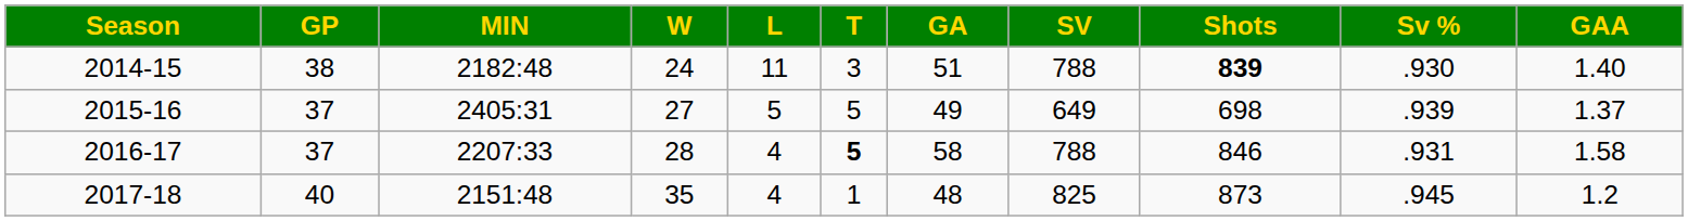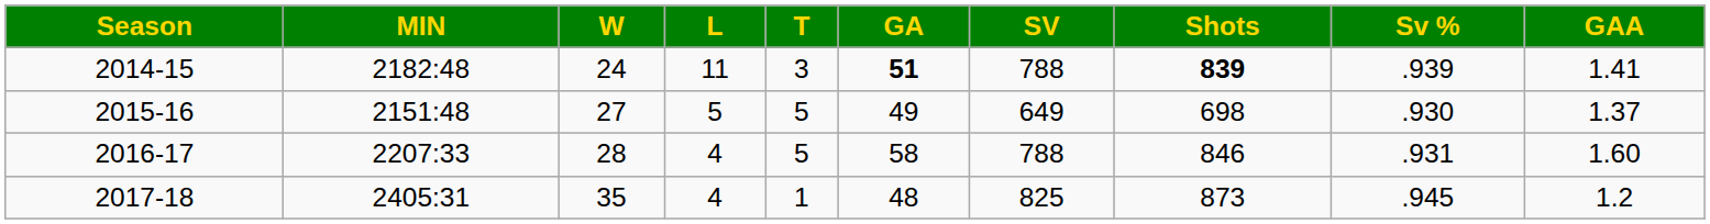- column: GP | 38 | 37 | 37 | 40
2014-15 | GA: normal -> bold
2014-15 | Sv %: .930 -> .939
2014-15 | GAA: 1.40 -> 1.41
2015-16 | MIN: 2405:31 -> 2151:48
2015-16 | Sv %: .939 -> .930
2016-17 | T: bold -> normal
2016-17 | GAA: 1.58 -> 1.60
2017-18 | MIN: 2151:48 -> 2405:31
